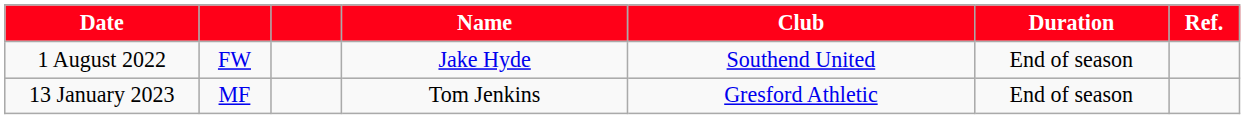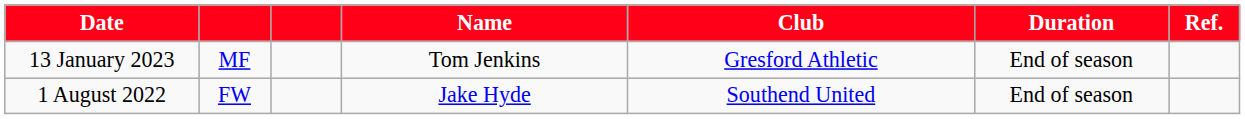rows swapped: 1 August 2022 <-> 13 January 2023
